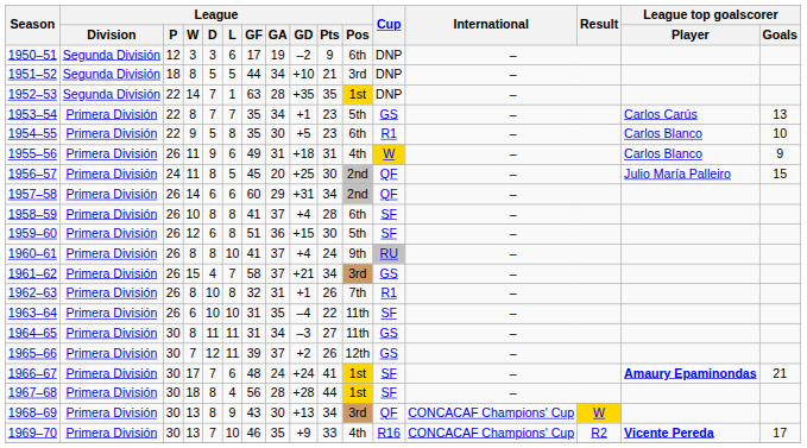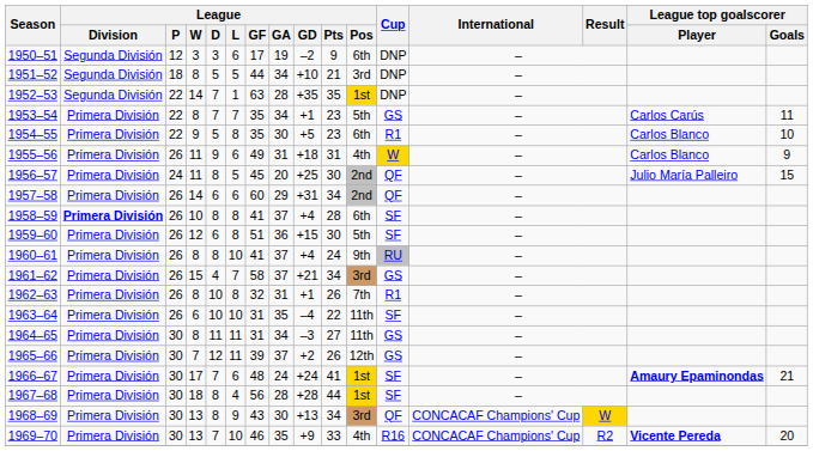1953–54 | League top goalscorer / Goals: 13 -> 11
1958–59 | League / Division: normal -> bold
1969–70 | League top goalscorer / Goals: 17 -> 20
